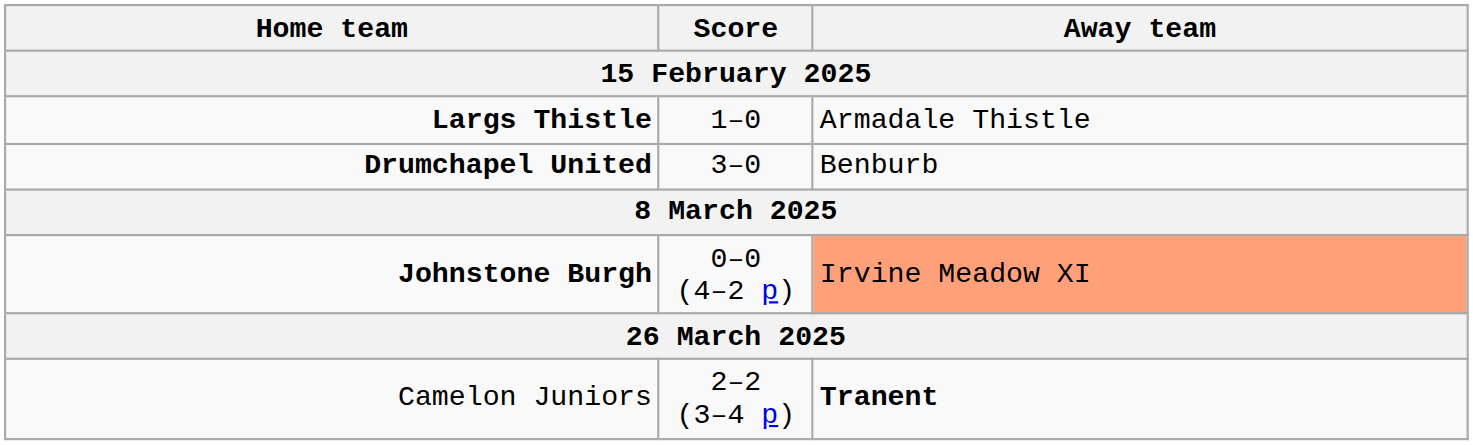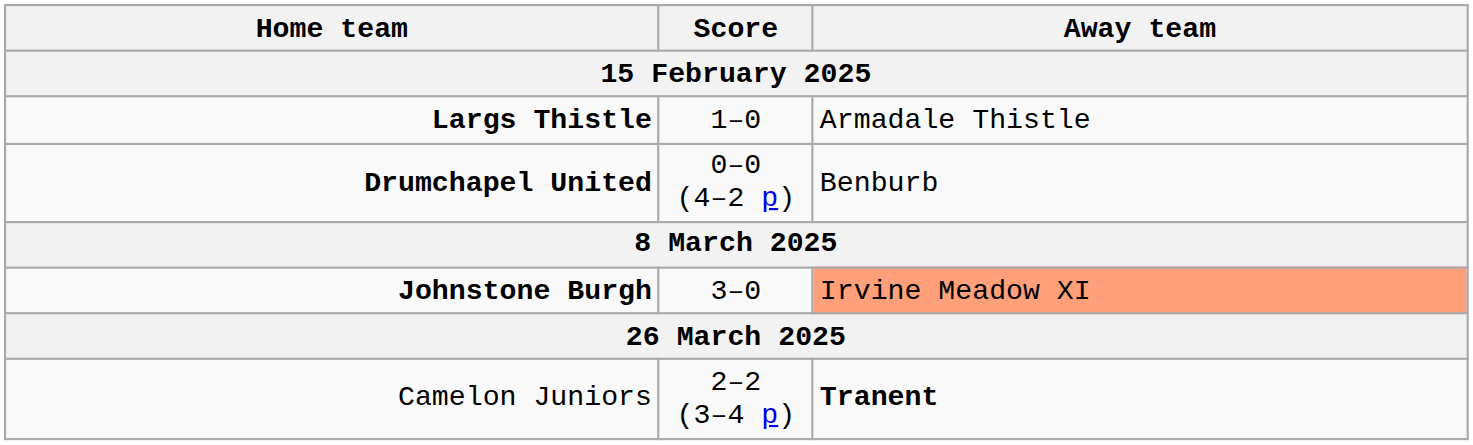Drumchapel United | Score: 3–0 -> 0–0 (4–2 p)
Johnstone Burgh | Score: 0–0 (4–2 p) -> 3–0
